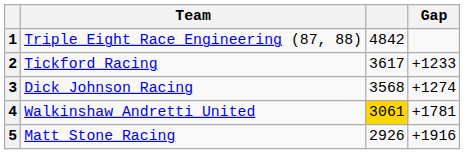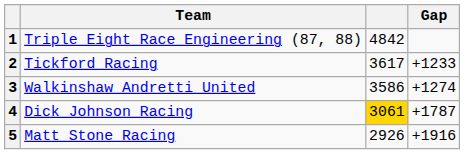3 | Team: Dick Johnson Racing -> Walkinshaw Andretti United
3 | column 3: 3568 -> 3586
4 | Team: Walkinshaw Andretti United -> Dick Johnson Racing
4 | Gap: +1781 -> +1787
